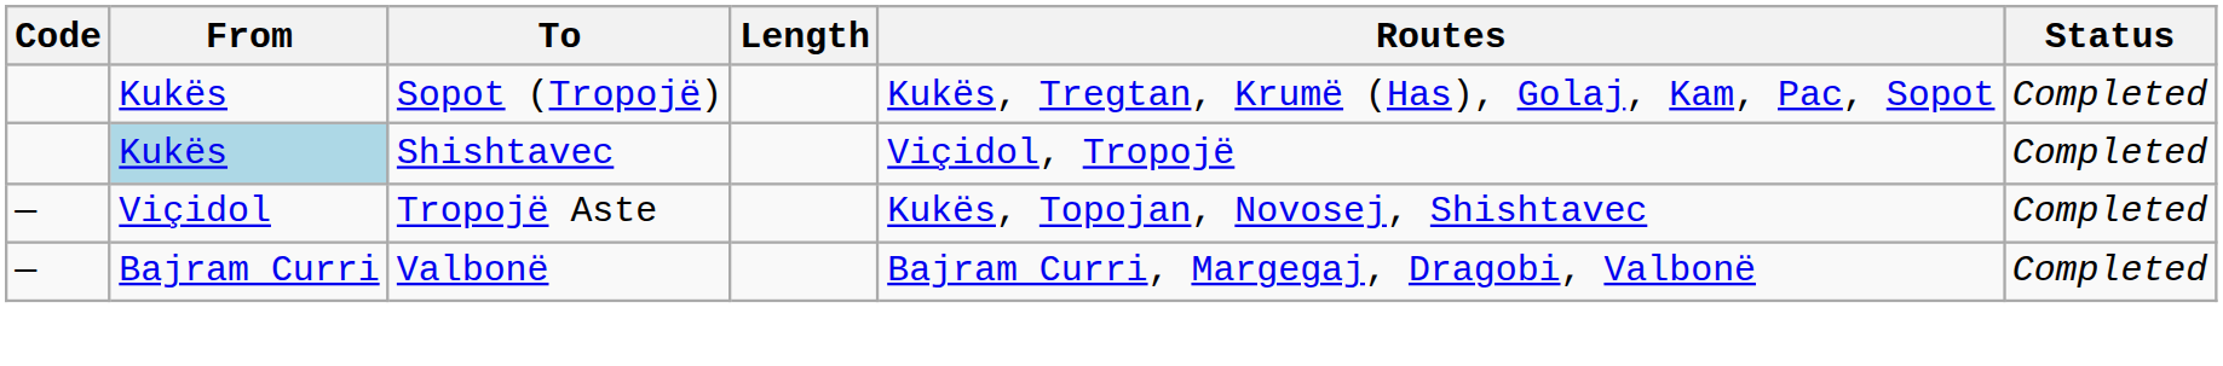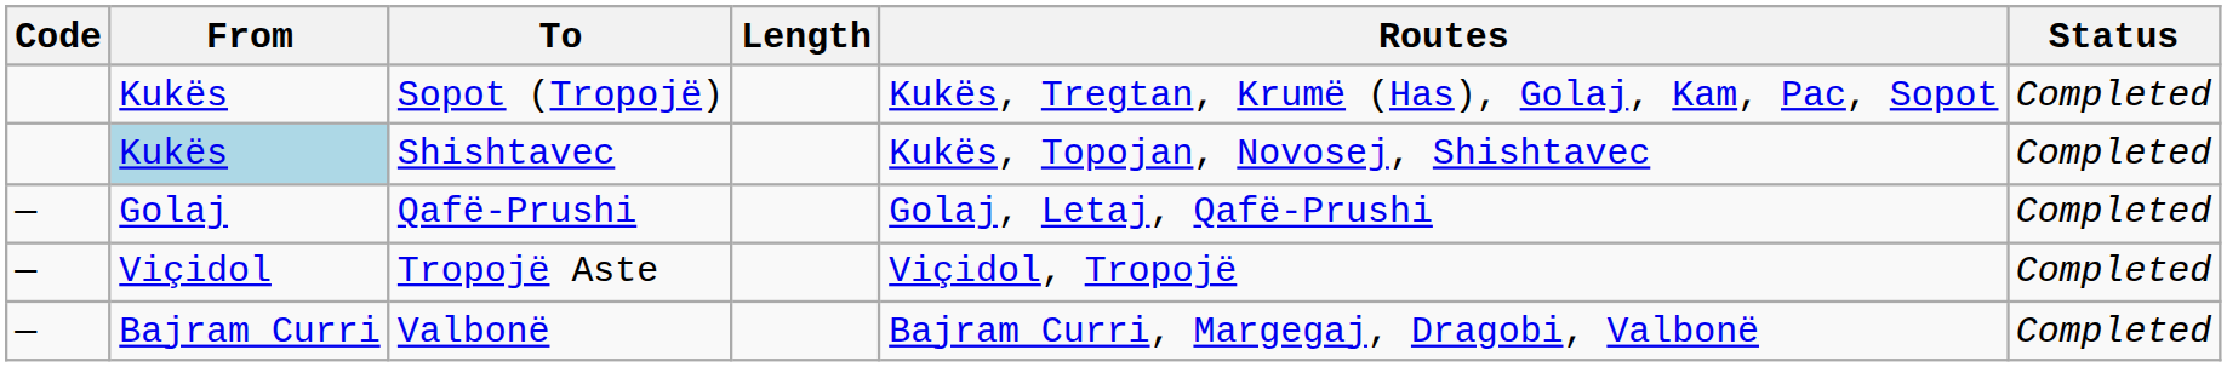Shishtavec | Routes: Viçidol, Tropojë -> Kukës, Topojan, Novosej, Shishtavec
+ row: — | Golaj | Qafë-Prushi | Golaj, Letaj, Qafë-Prushi | Completed
Tropojë Aste | Routes: Kukës, Topojan, Novosej, Shishtavec -> Viçidol, Tropojë
